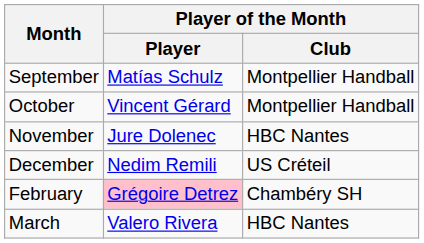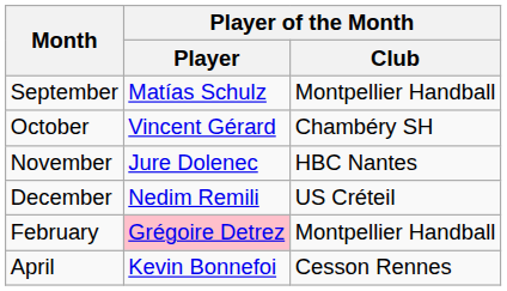October | Player of the Month / Club: Montpellier Handball -> Chambéry SH
February | Player of the Month / Club: Chambéry SH -> Montpellier Handball
- row: March | Valero Rivera | HBC Nantes
+ row: April | Kevin Bonnefoi | Cesson Rennes
